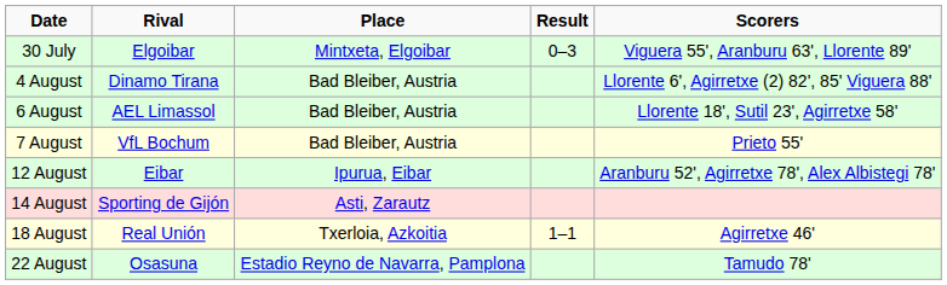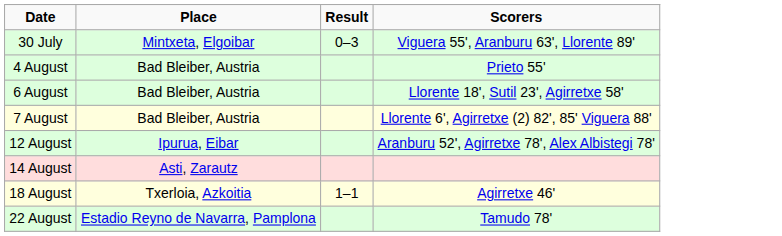- column: Rival | Elgoibar | Dinamo Tirana | AEL Limassol | VfL Bochum | Eibar | Sporting de Gijón | Real Unión | Osasuna
4 August | Scorers: Llorente 6', Agirretxe (2) 82', 85' Viguera 88' -> Prieto 55'
7 August | Scorers: Prieto 55' -> Llorente 6', Agirretxe (2) 82', 85' Viguera 88'
